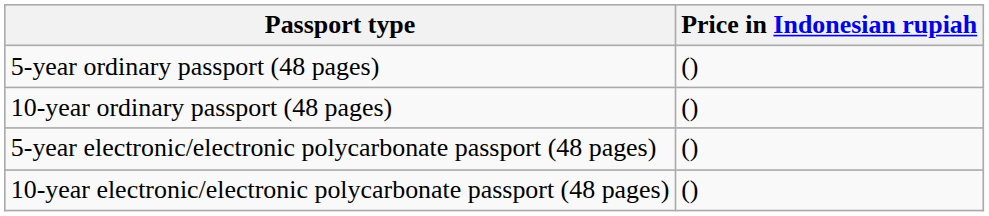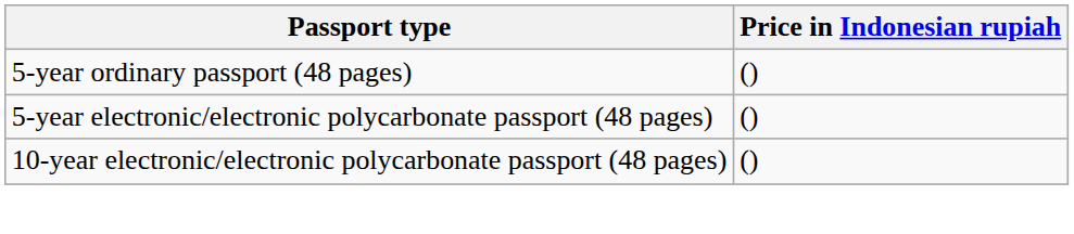- row: 10-year ordinary passport (48 pages) | ()
